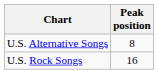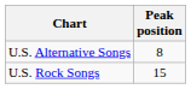U.S. Rock Songs | Peak position: 16 -> 15
